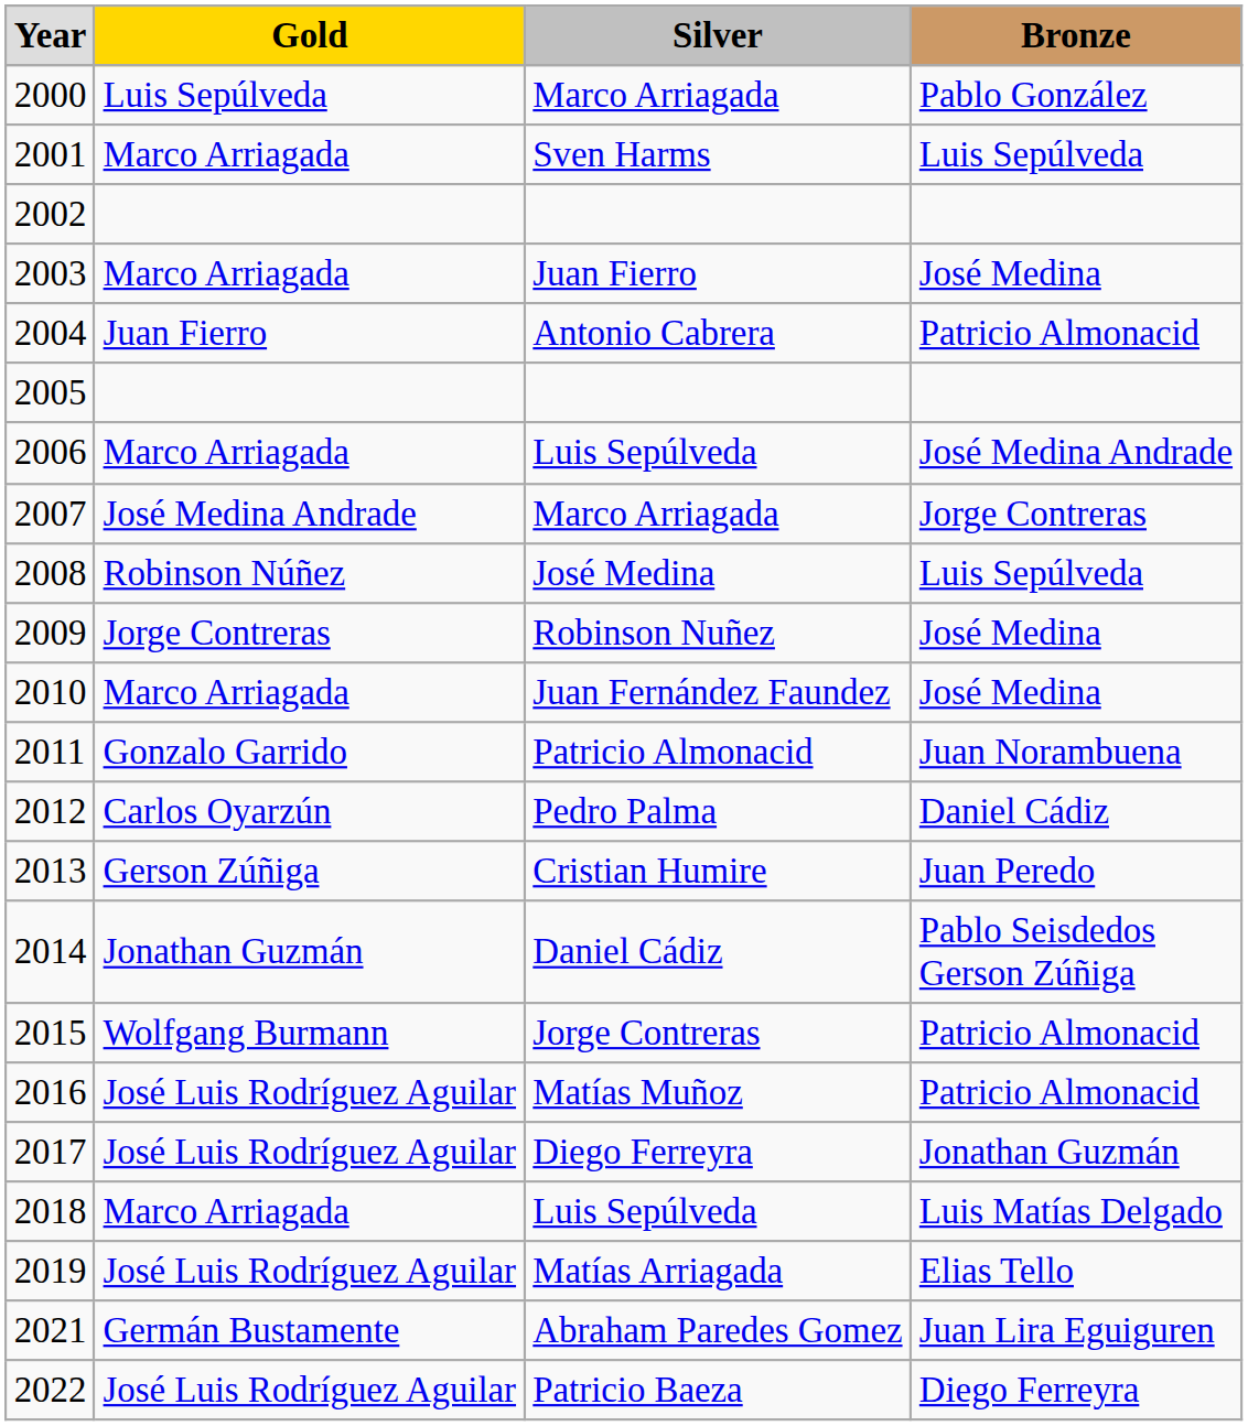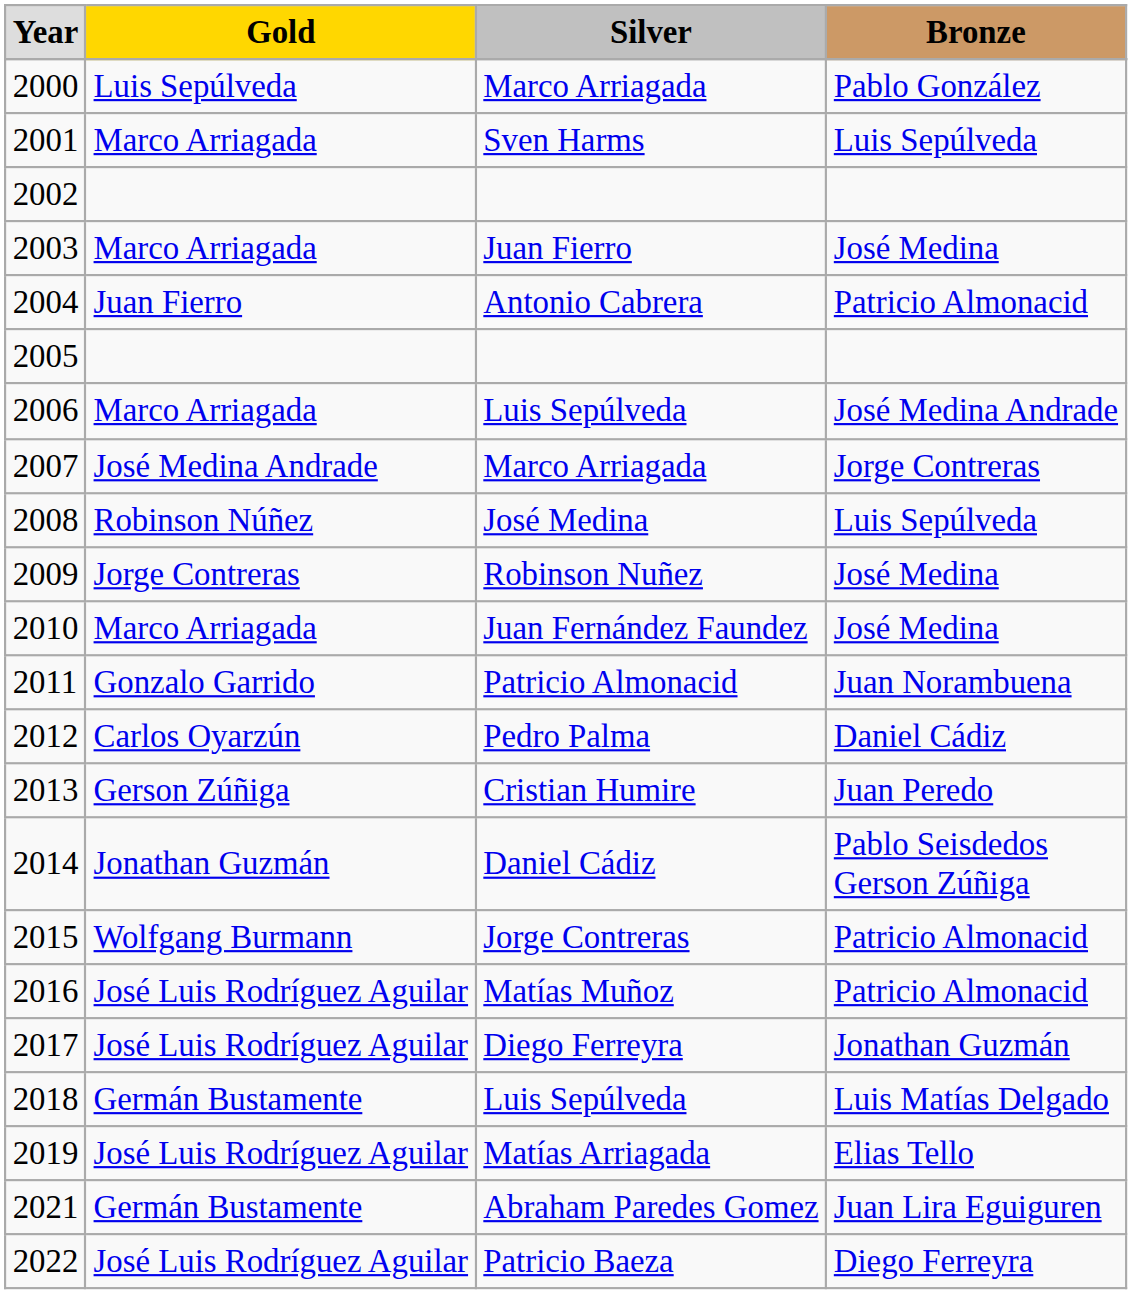2018 | column 2: Marco Arriagada -> Germán Bustamente
